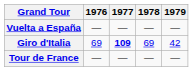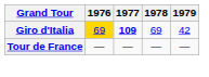- row: Vuelta a España | — | — | — | —
Giro d'Italia | 1976: no background -> gold background
